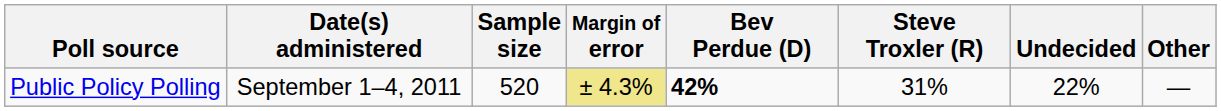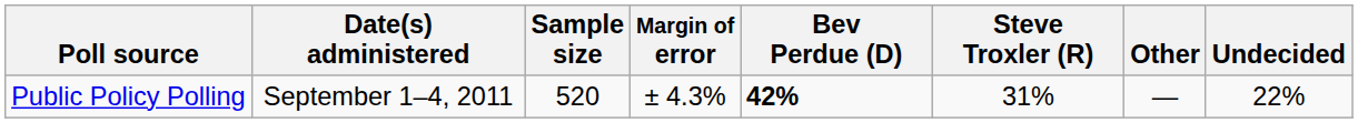columns swapped: Other <-> Undecided
Public Policy Polling | Margin of error: khaki background -> no background
